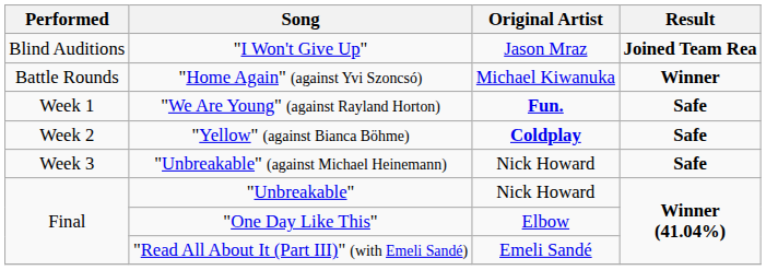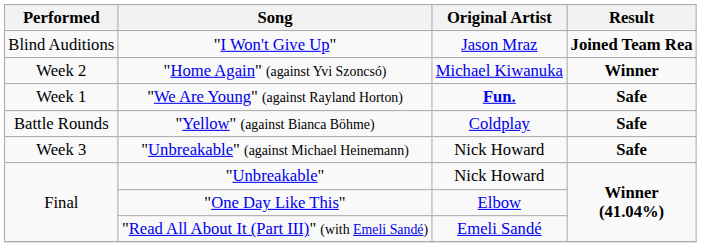"Home Again" (against Yvi Szoncsó) | Performed: Battle Rounds -> Week 2
"Yellow" (against Bianca Böhme) | Performed: Week 2 -> Battle Rounds
"Yellow" (against Bianca Böhme) | Original Artist: bold -> normal
